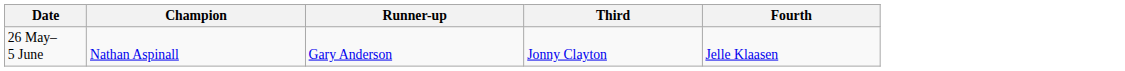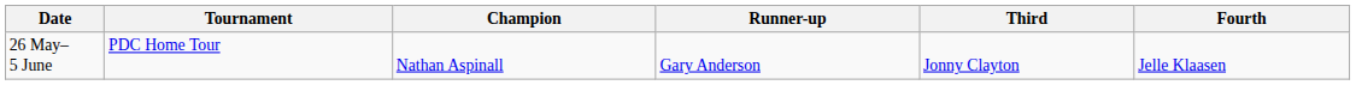+ column: Tournament | PDC Home Tour
